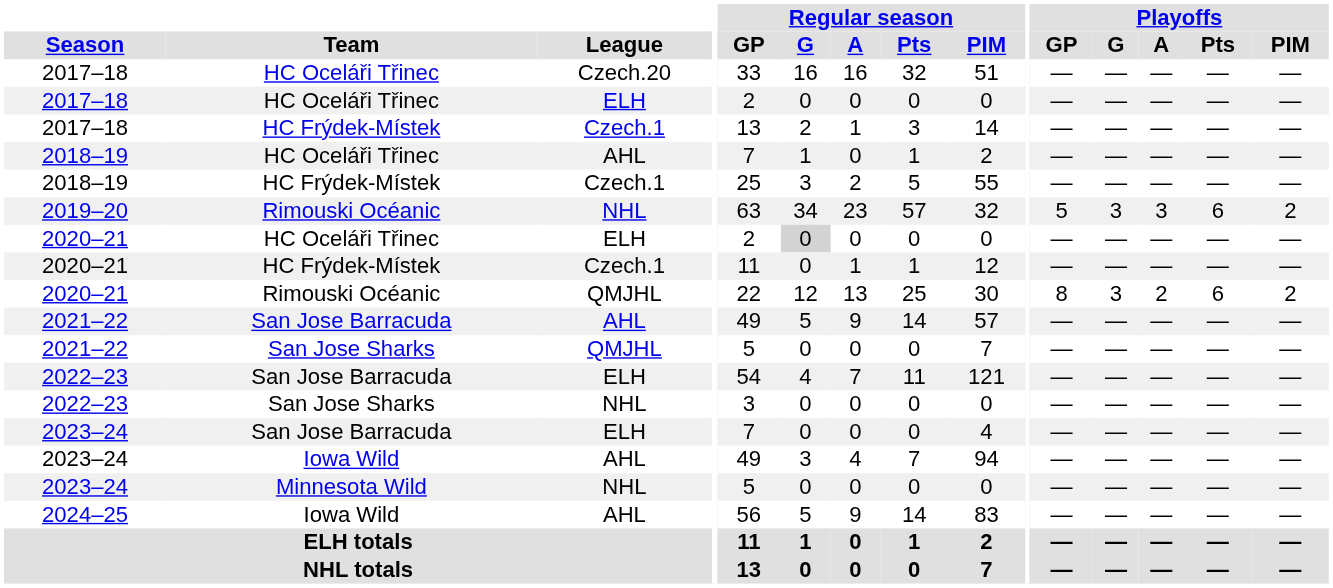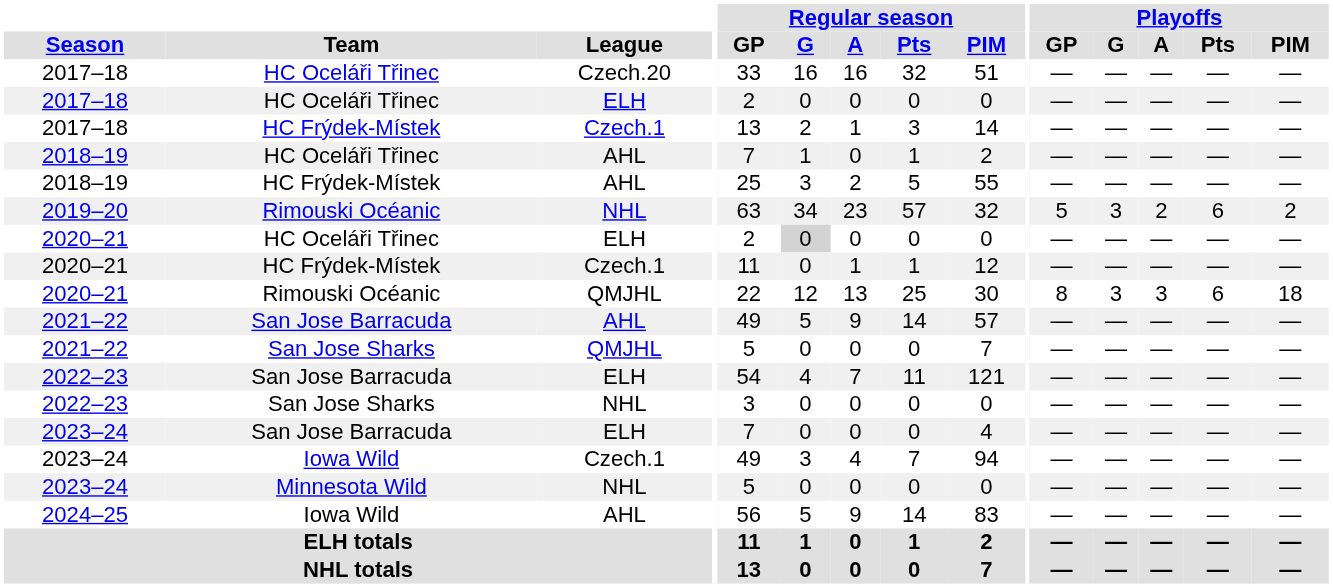2018–19 / HC Frýdek-Místek | League: Czech.1 -> AHL
2019–20 | Playoffs / A: 3 -> 2
2020–21 / Rimouski Océanic | Playoffs / A: 2 -> 3
2020–21 / Rimouski Océanic | Playoffs / PIM: 2 -> 18
2023–24 / Iowa Wild | League: AHL -> Czech.1
